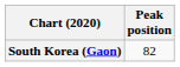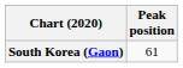South Korea (Gaon) | Peak position: 82 -> 61
